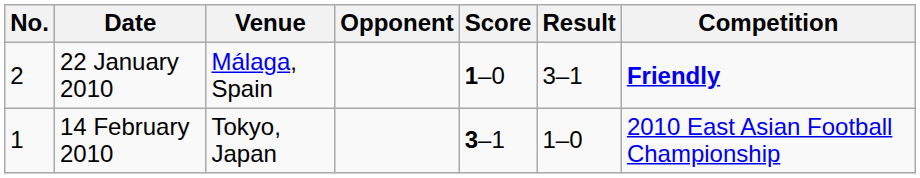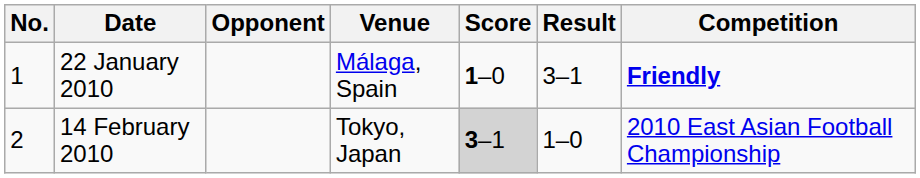columns swapped: Venue <-> Opponent
22 January 2010 | No.: 2 -> 1
14 February 2010 | No.: 1 -> 2
14 February 2010 | Score: no background -> lightgrey background
